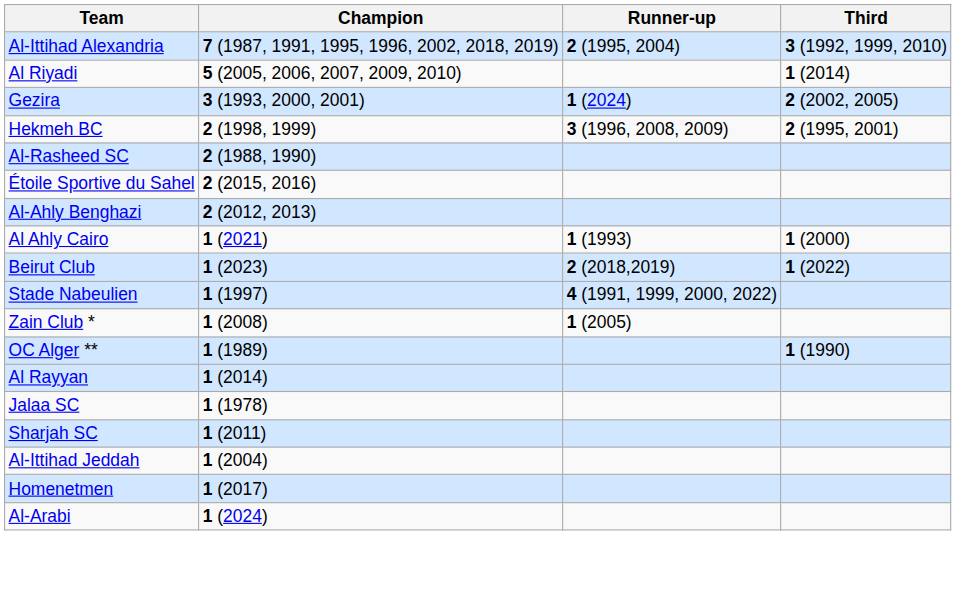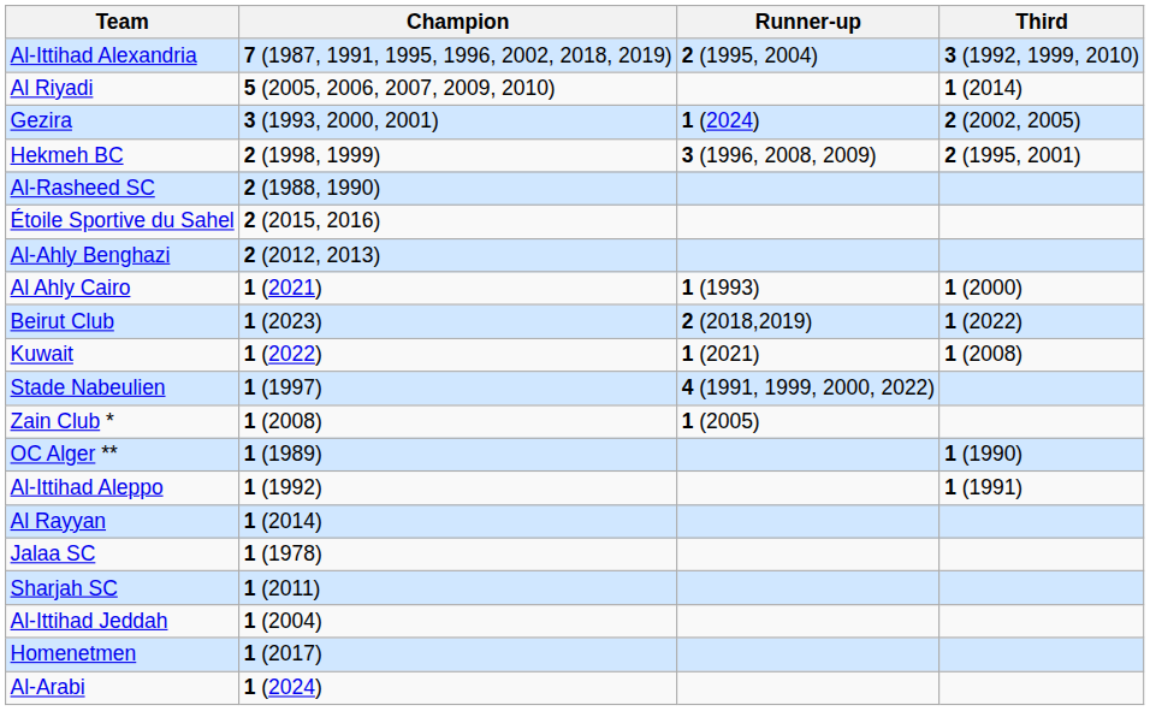+ row: Kuwait | 1 (2022) | 1 (2021) | 1 (2008)
+ row: Al-Ittihad Aleppo | 1 (1992) | 1 (1991)
